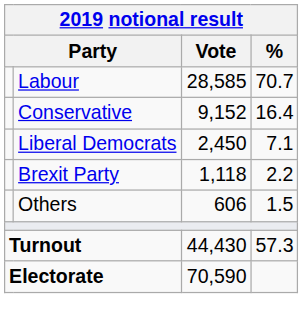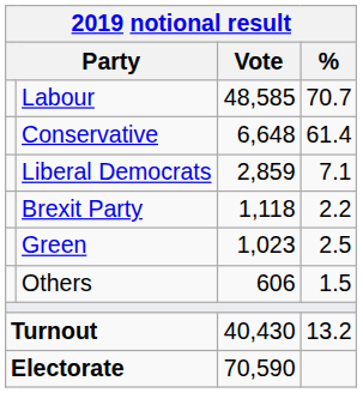Labour | Vote: 28,585 -> 48,585
Conservative | Vote: 9,152 -> 6,648
Conservative | %: 16.4 -> 61.4
Liberal Democrats | Vote: 2,450 -> 2,859
+ row: Green | 1,023 | 2.5
Turnout | Vote: 44,430 -> 40,430
Turnout | %: 57.3 -> 13.2
